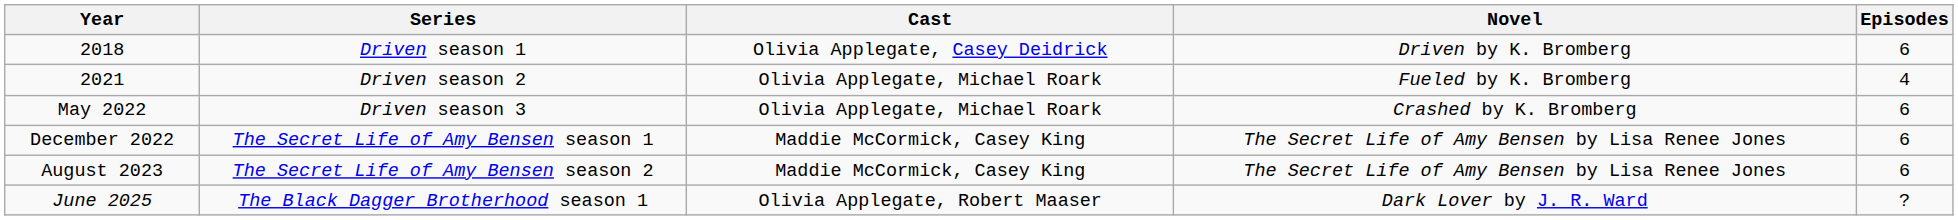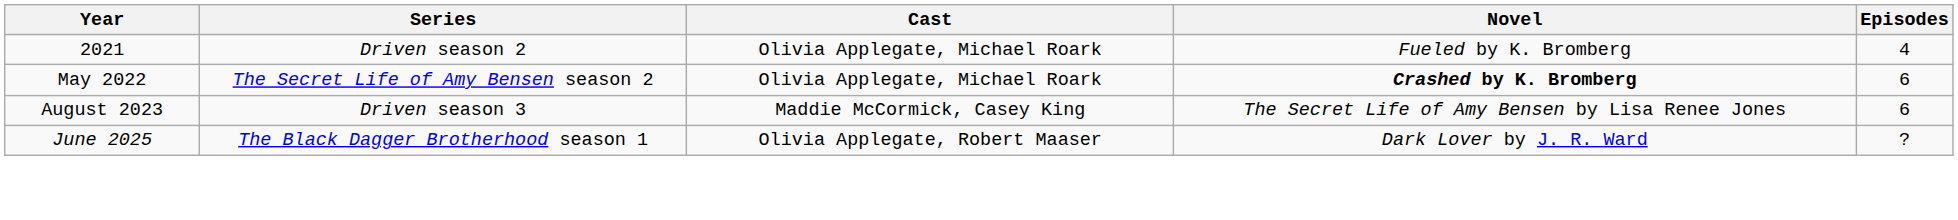- row: 2018 | Driven season 1 | Olivia Applegate, Casey Deidrick | Driven by K. Bromberg | 6
May 2022 | Series: Driven season 3 -> The Secret Life of Amy Bensen season 2
May 2022 | Novel: normal -> bold
- row: December 2022 | The Secret Life of Amy Bensen season 1 | Maddie McCormick, Casey King | The Secret Life of Amy Bensen by Lisa Renee Jones | 6
August 2023 | Series: The Secret Life of Amy Bensen season 2 -> Driven season 3
